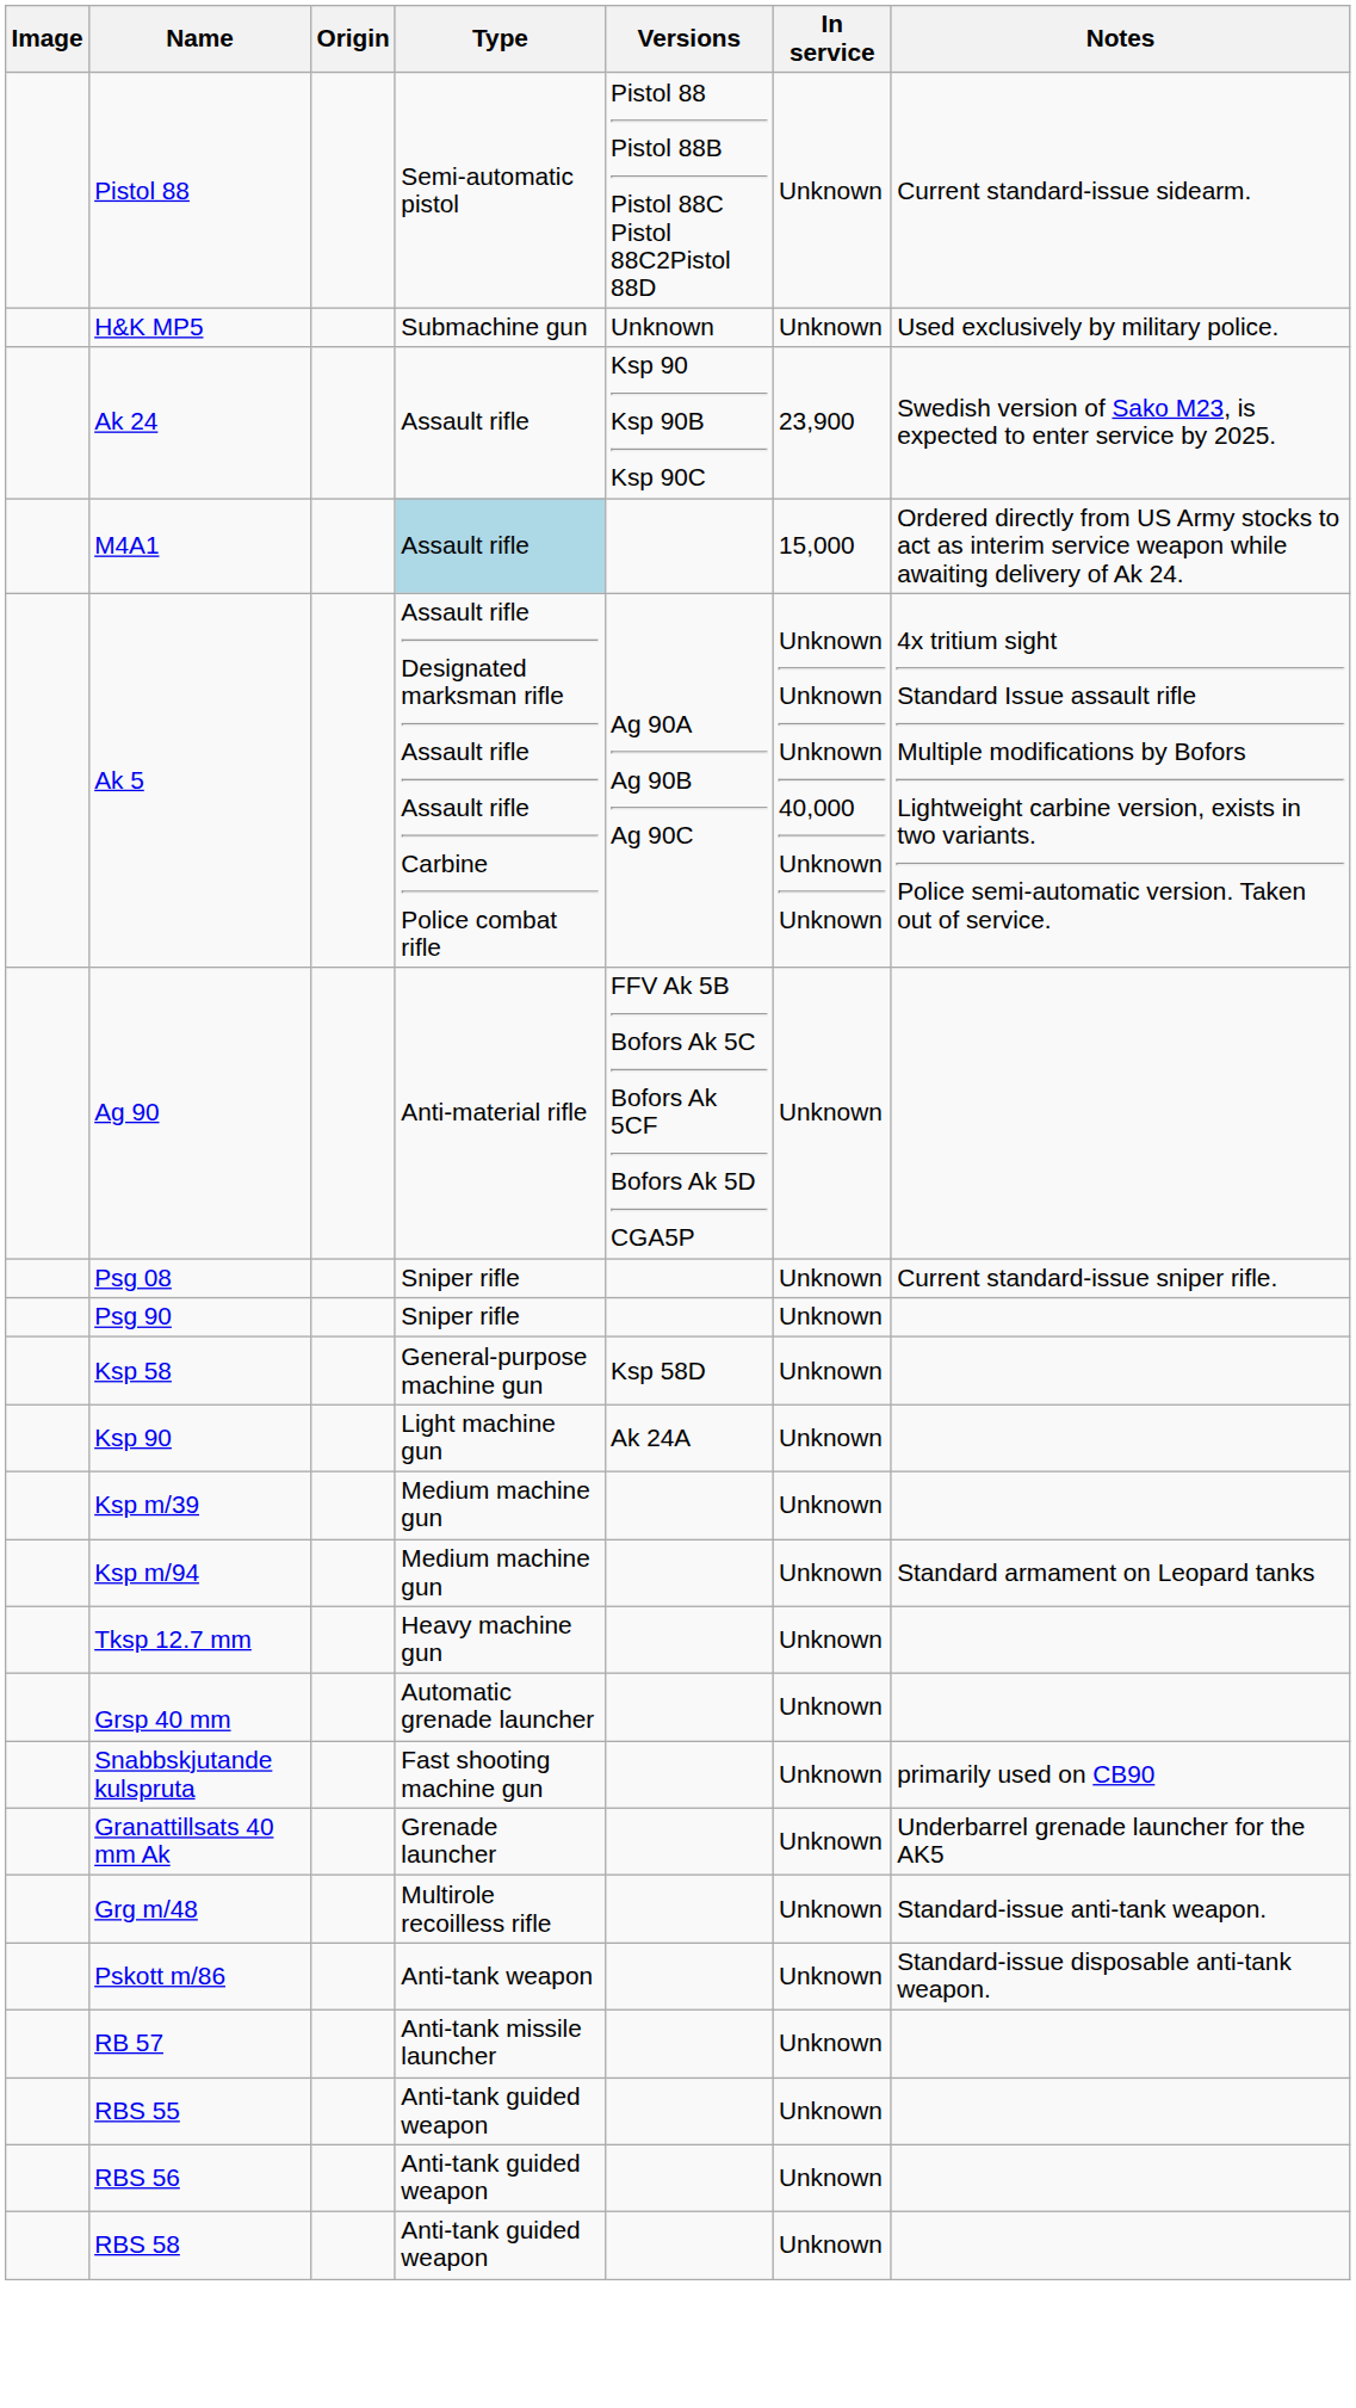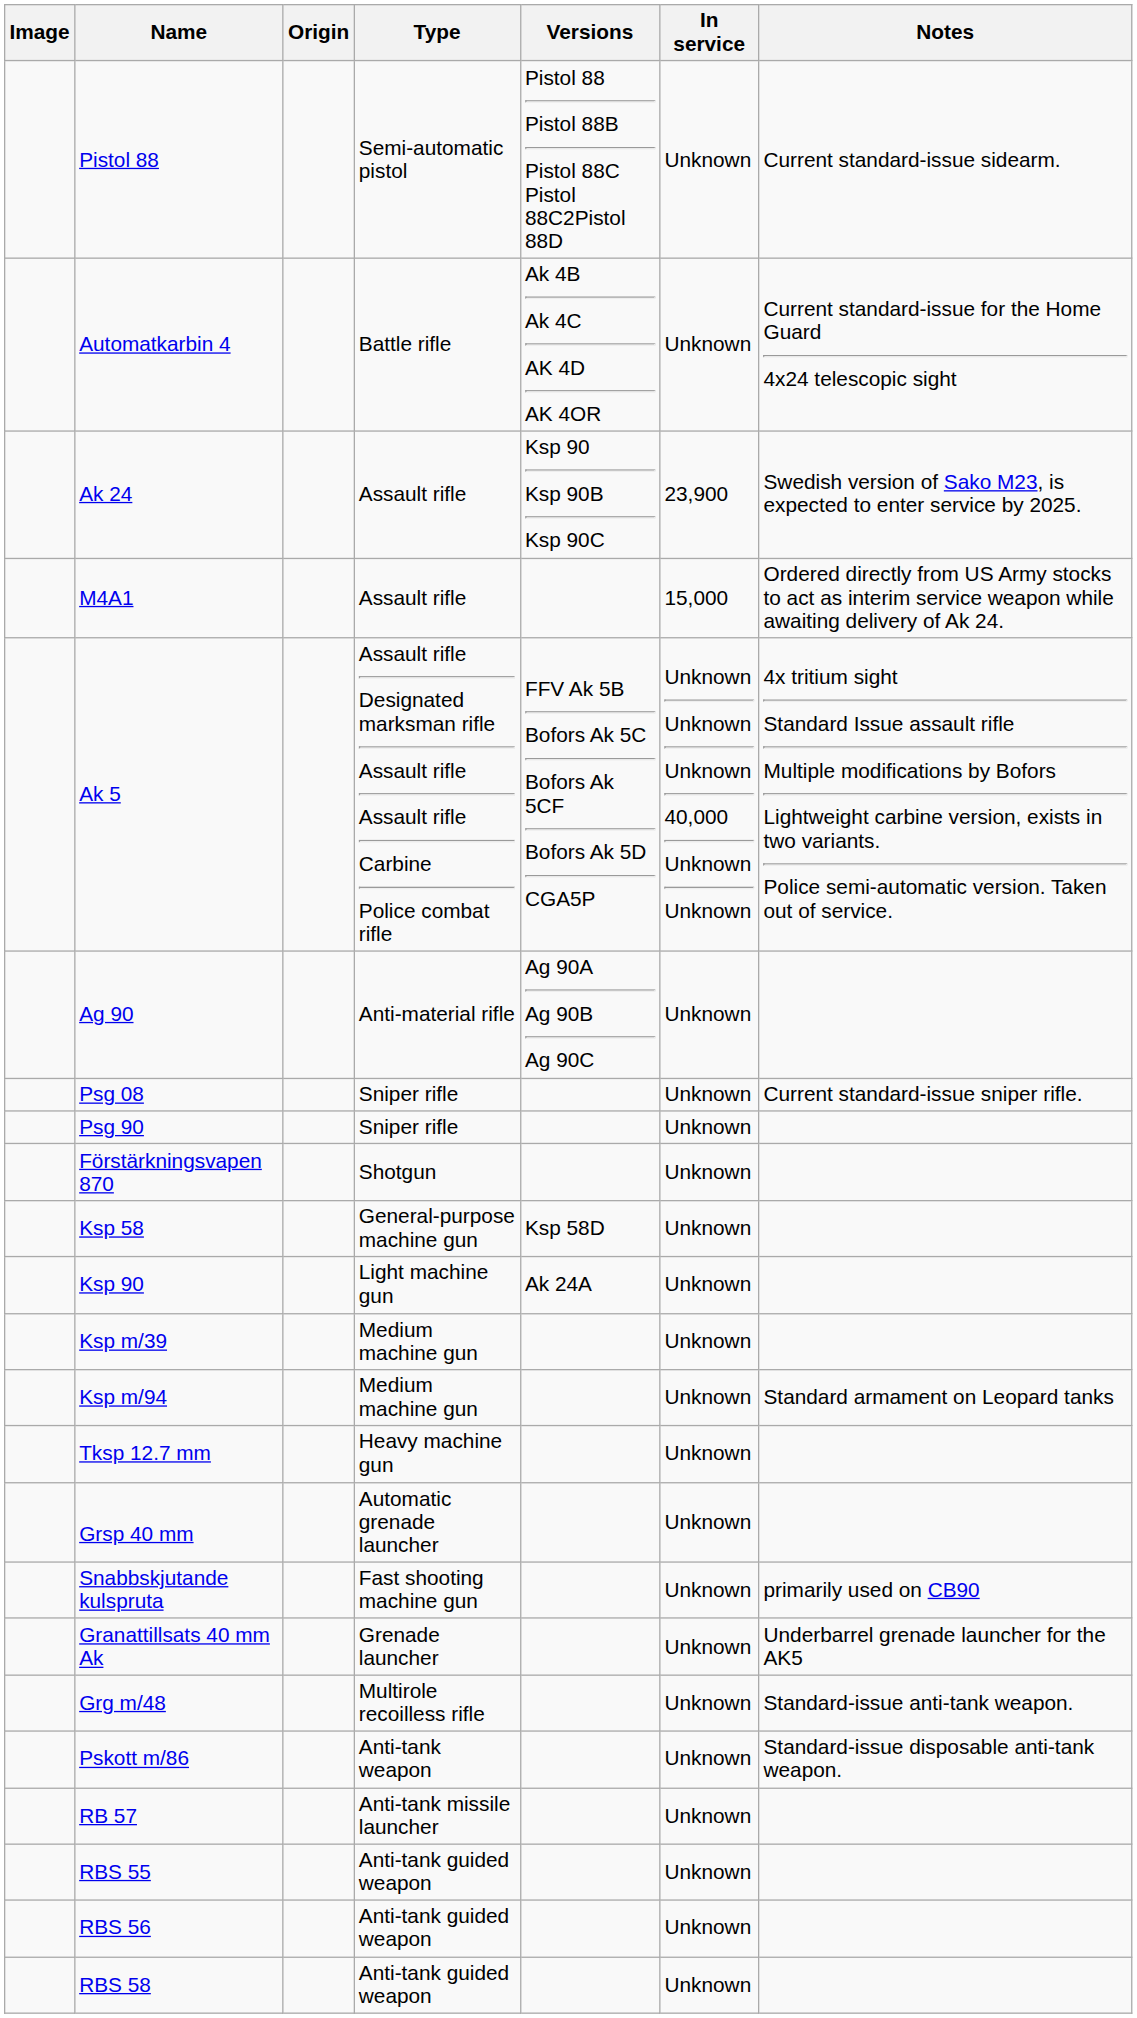- row: H&K MP5 | Submachine gun | Unknown | Unknown | Used exclusively by military police.
+ row: Automatkarbin 4 | Battle rifle | Ak 4B Ak 4C AK 4D AK 4OR | Unknown | Current standard-issue for the Home Guard 4x24 telescopic sight
M4A1 | Type: lightblue background -> no background
Ak 5 | Versions: Ag 90A Ag 90B Ag 90C -> FFV Ak 5B Bofors Ak 5C Bofors Ak 5CF Bofors Ak 5D CGA5P
Ag 90 | Versions: FFV Ak 5B Bofors Ak 5C Bofors Ak 5CF Bofors Ak 5D CGA5P -> Ag 90A Ag 90B Ag 90C
+ row: Förstärkningsvapen 870 | Shotgun | Unknown
